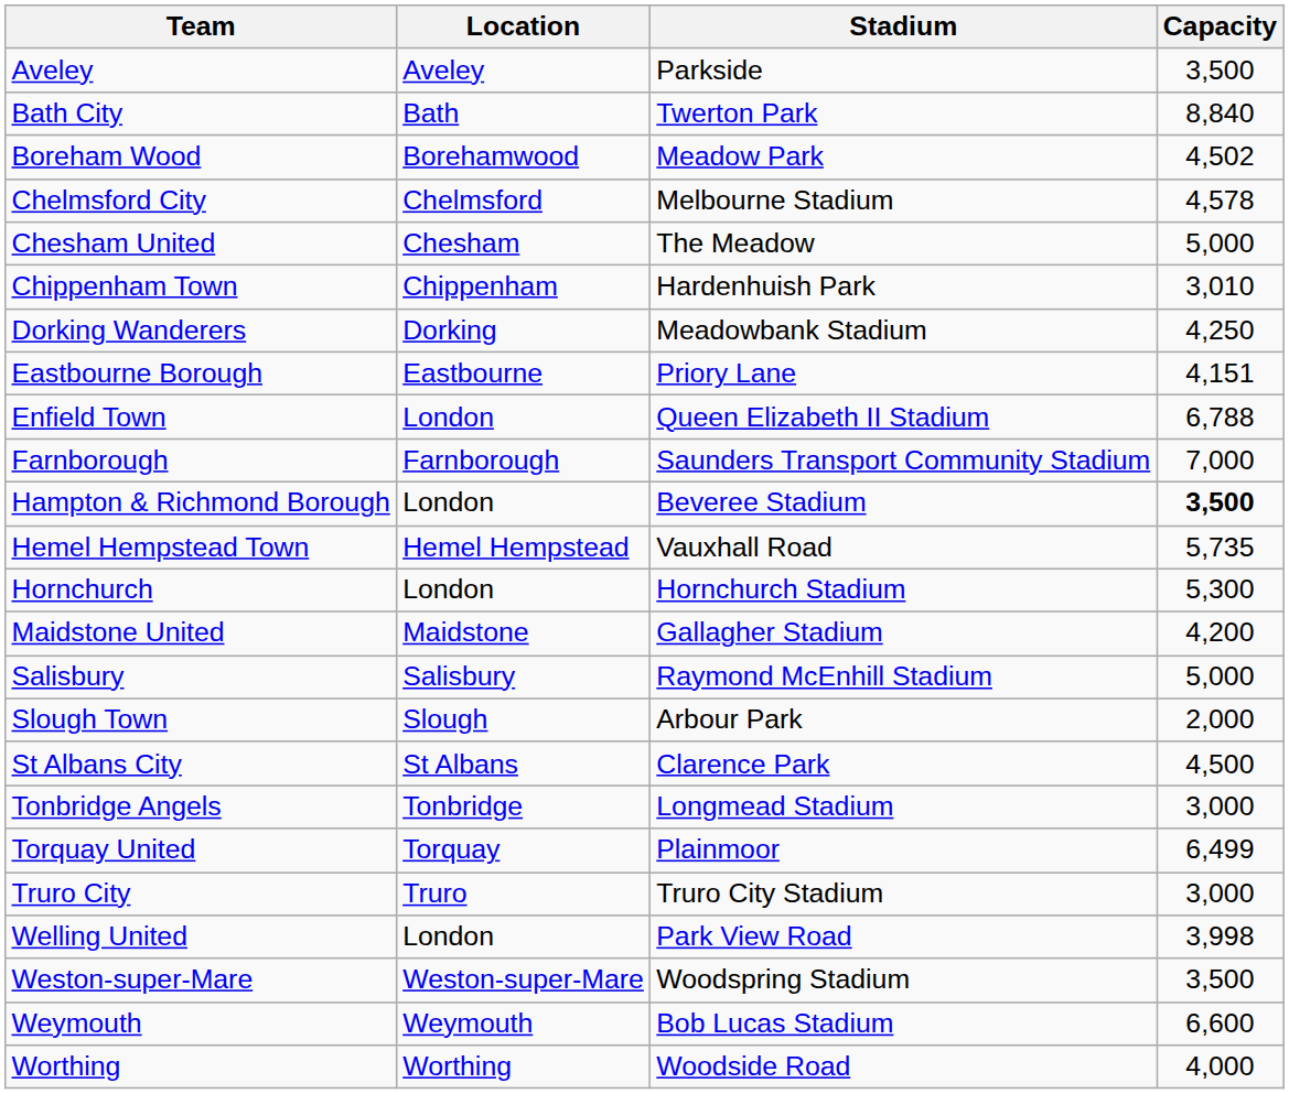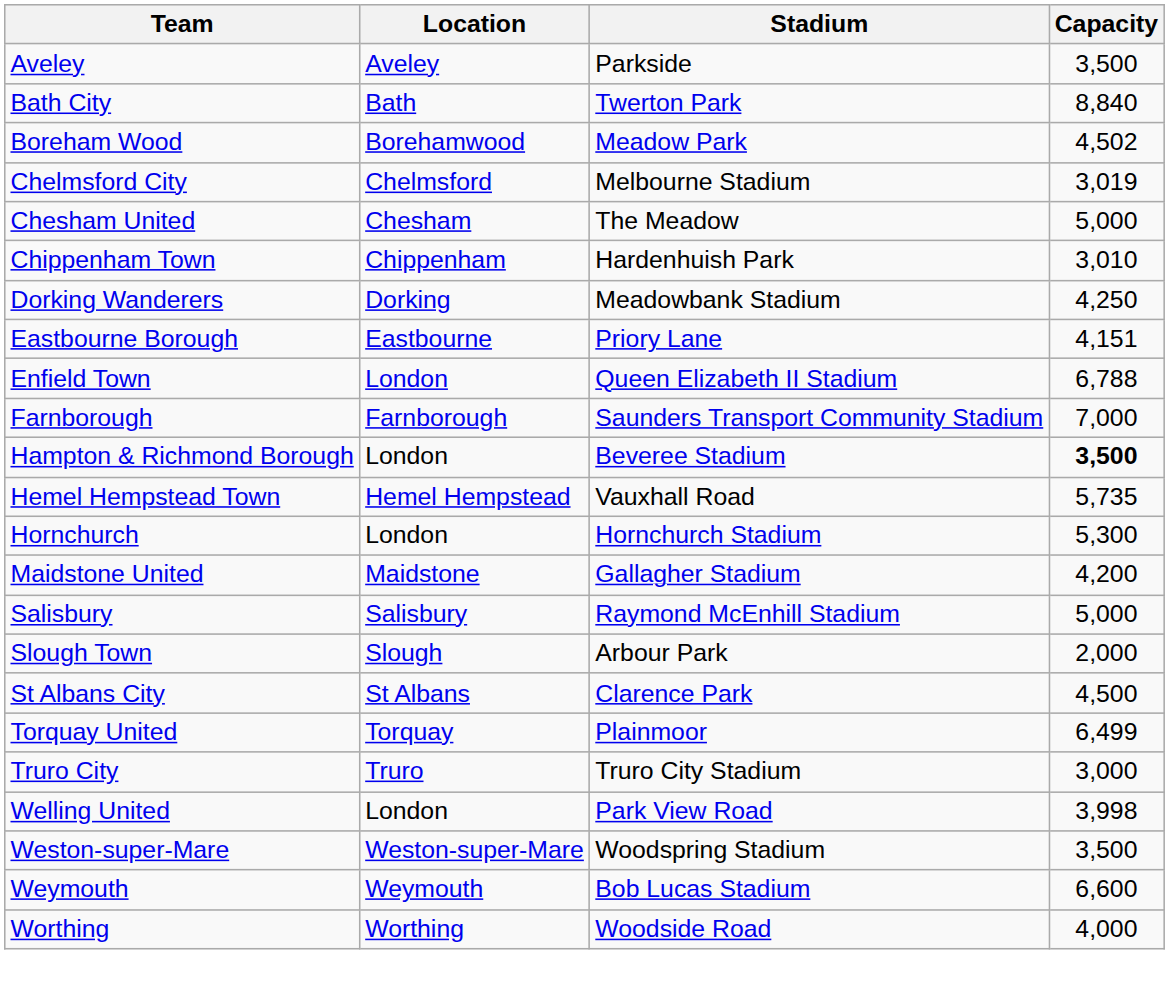Chelmsford City | Capacity: 4,578 -> 3,019
- row: Tonbridge Angels | Tonbridge | Longmead Stadium | 3,000
